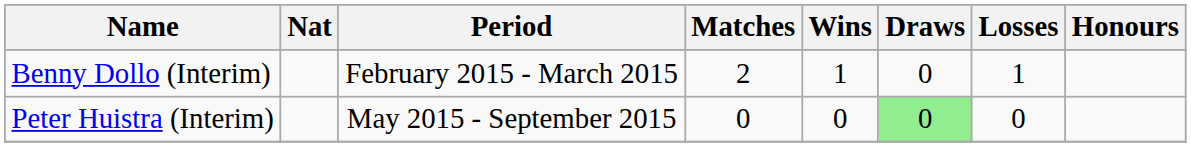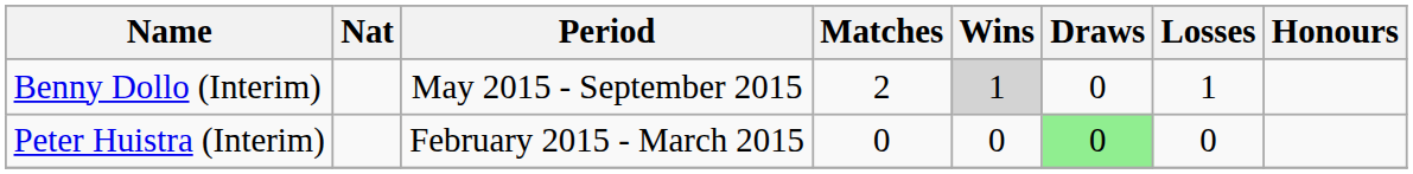Benny Dollo (Interim) | Period: February 2015 - March 2015 -> May 2015 - September 2015
Benny Dollo (Interim) | Wins: no background -> lightgrey background
Peter Huistra (Interim) | Period: May 2015 - September 2015 -> February 2015 - March 2015
